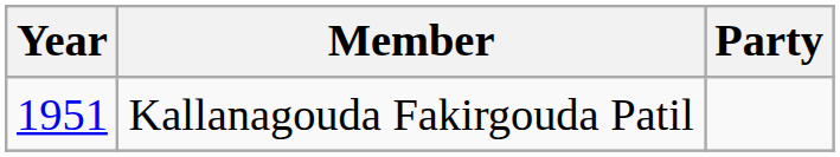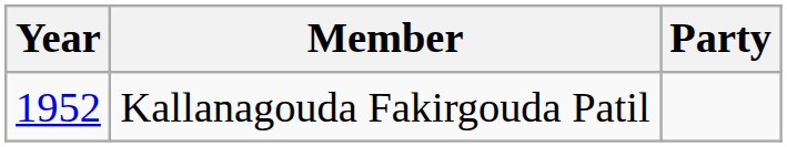Kallanagouda Fakirgouda Patil | Year: 1951 -> 1952
